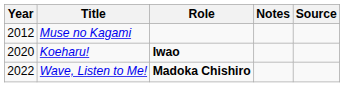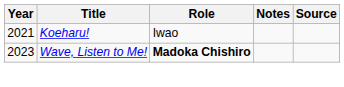- row: 2012 | Muse no Kagami
Koeharu! | Year: 2020 -> 2021
Koeharu! | Role: bold -> normal
Wave, Listen to Me! | Year: 2022 -> 2023
